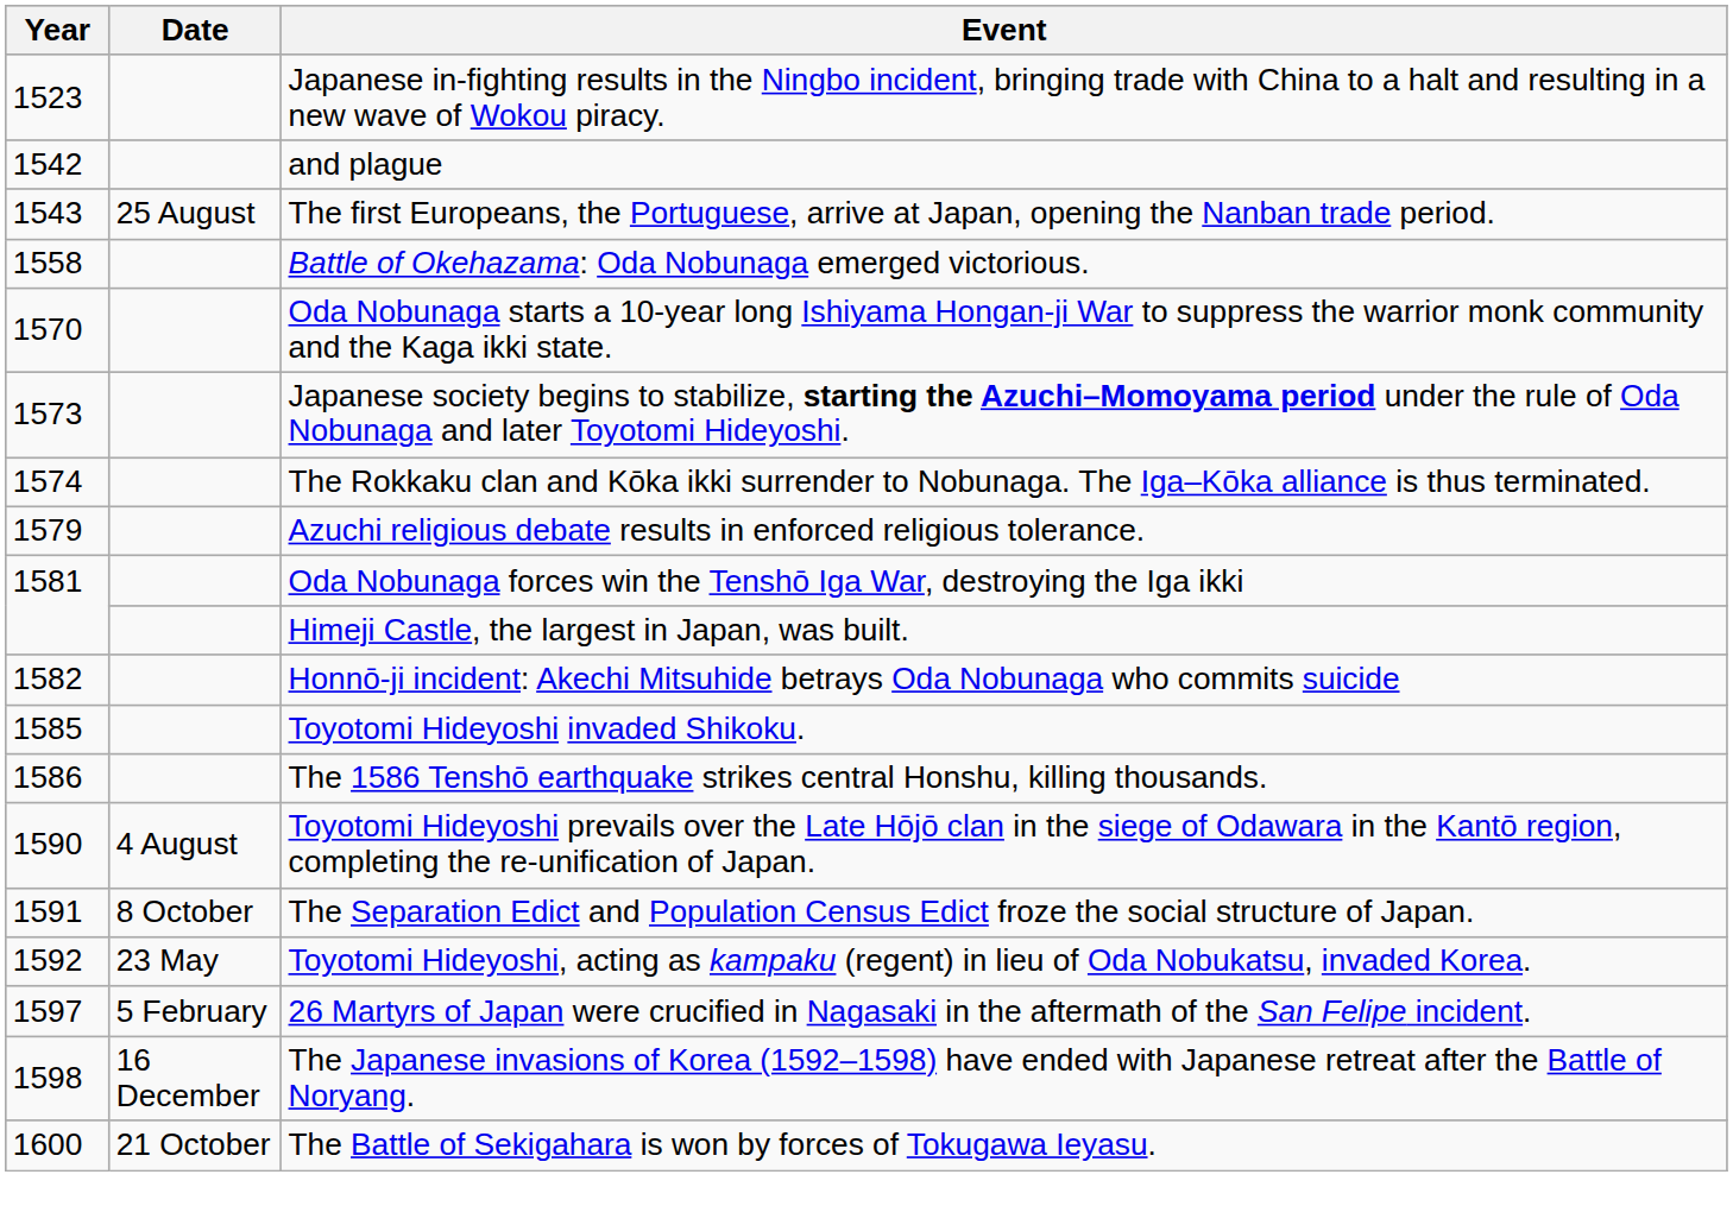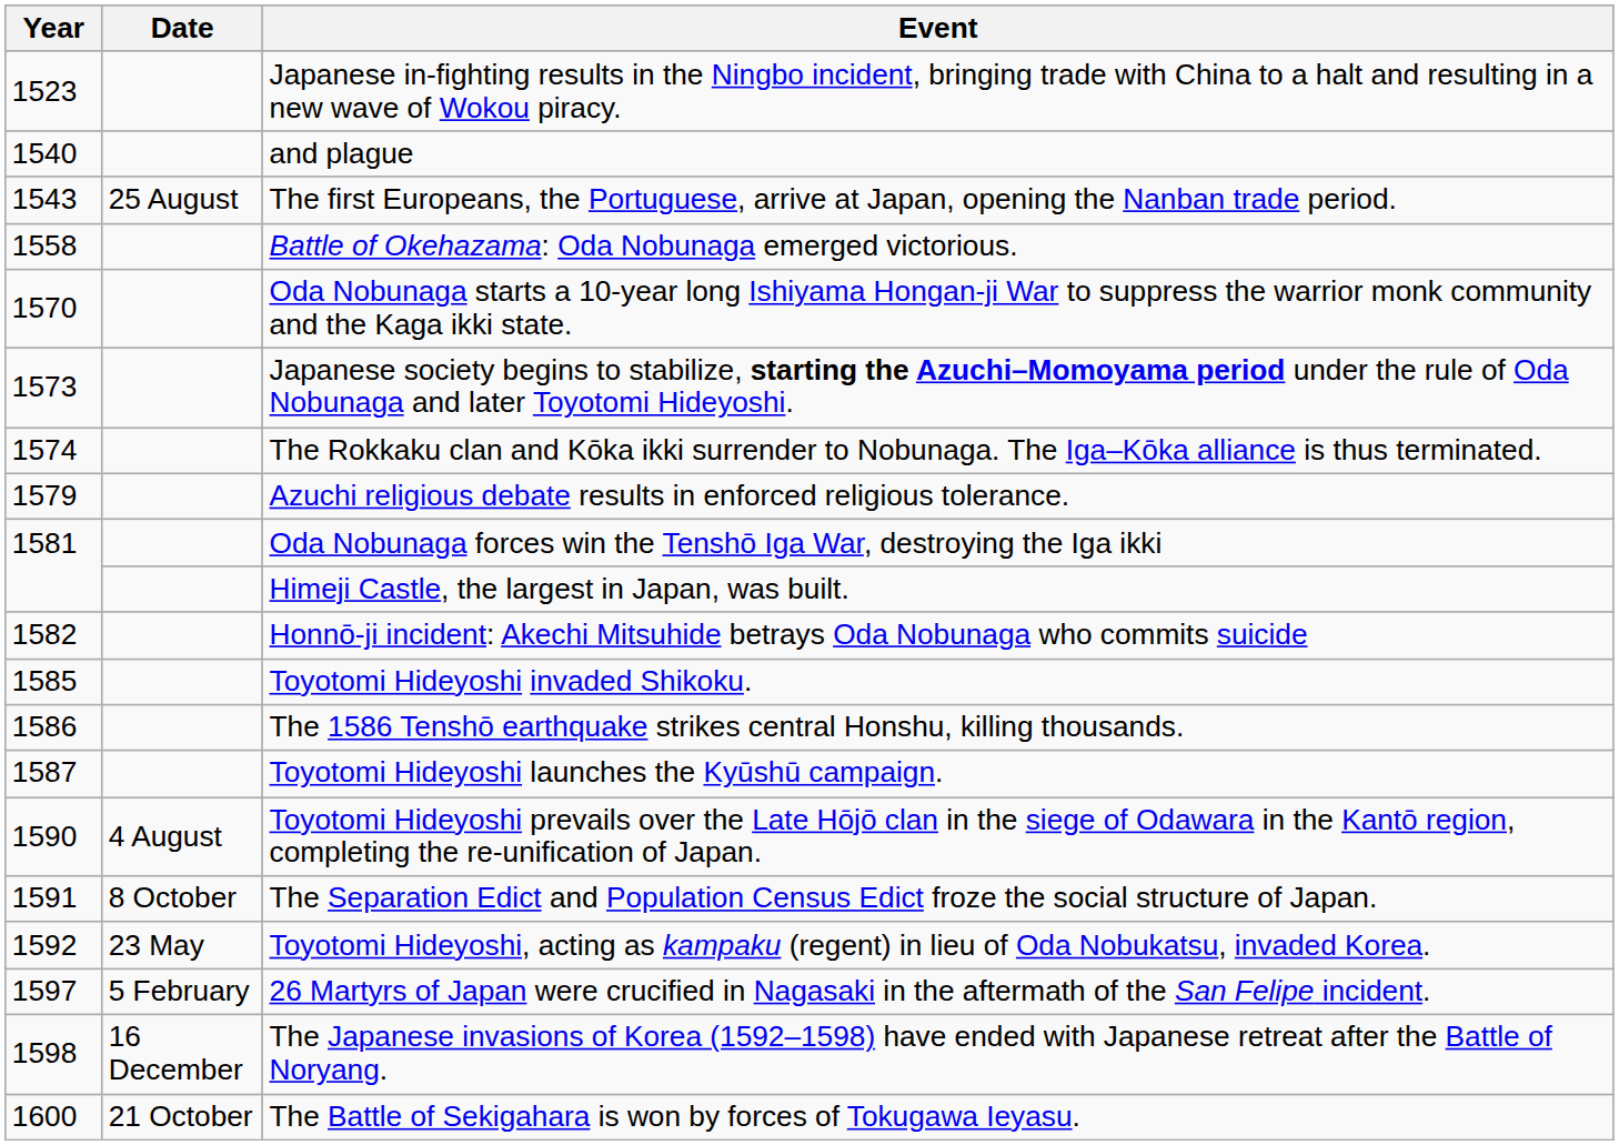and plague | Year: 1542 -> 1540
+ row: 1587 | Toyotomi Hideyoshi launches the Kyūshū campaign.
